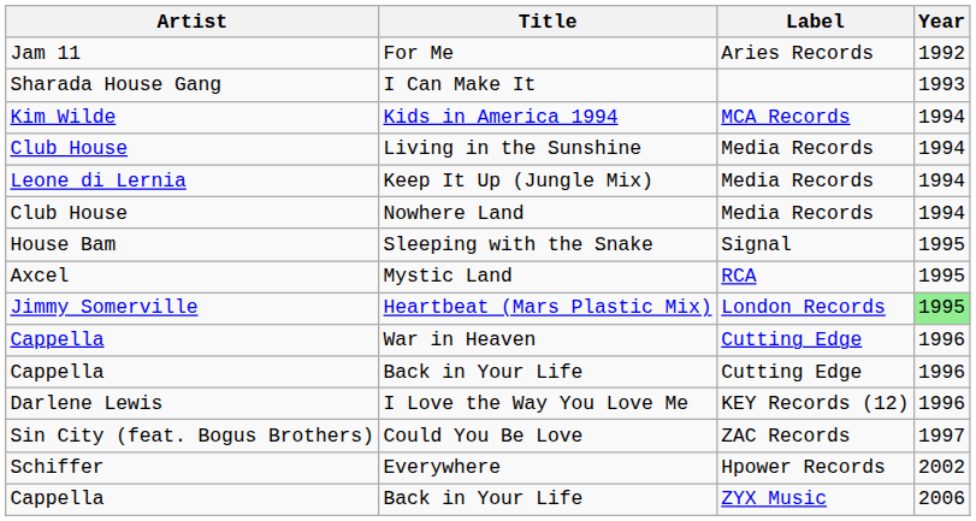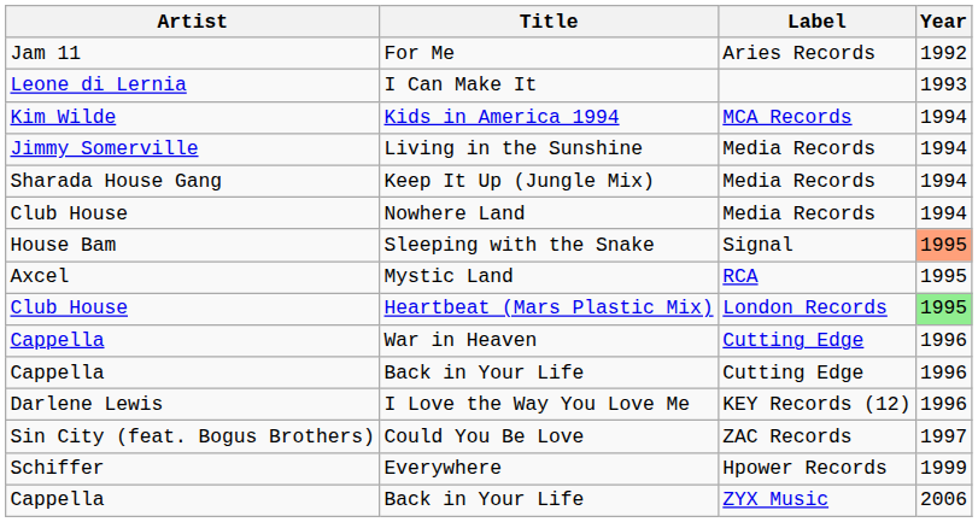I Can Make It | Artist: Sharada House Gang -> Leone di Lernia
Living in the Sunshine | Artist: Club House -> Jimmy Somerville
Keep It Up (Jungle Mix) | Artist: Leone di Lernia -> Sharada House Gang
Sleeping with the Snake | Year: no background -> lightsalmon background
Heartbeat (Mars Plastic Mix) | Artist: Jimmy Somerville -> Club House
Everywhere | Year: 2002 -> 1999
